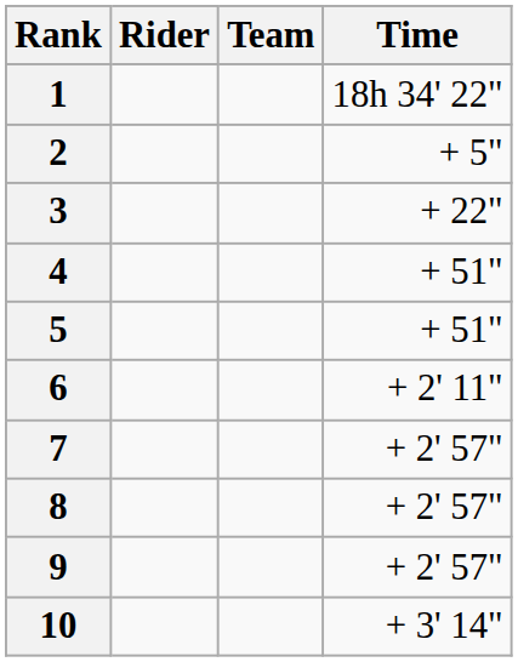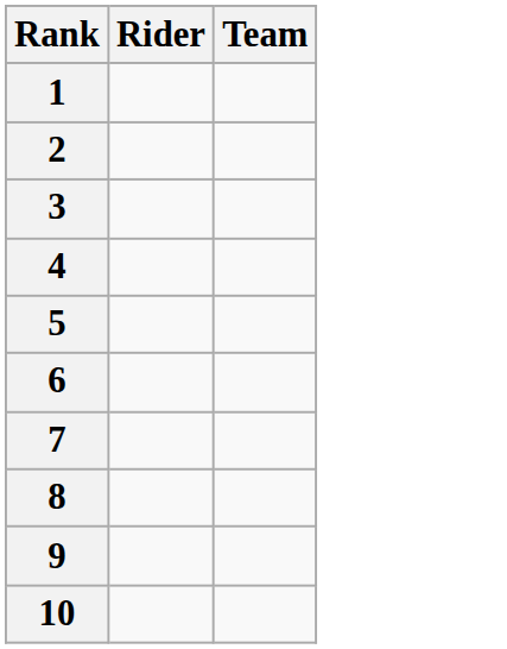- column: Time | 18h 34' 22" | + 5" | + 22" | + 51" | + 51" | + 2' 11" | + 2' 57" | + 2' 57" | + 2' 57" | + 3' 14"
